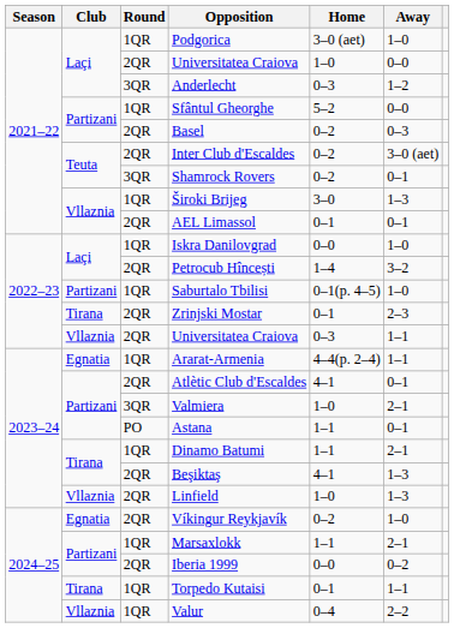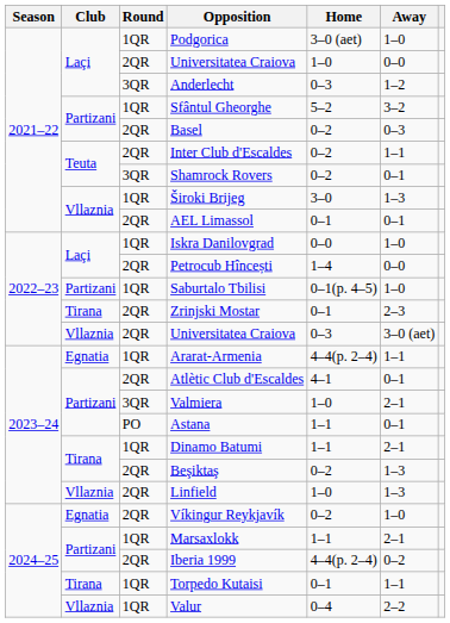Sfântul Gheorghe | Away: 0–0 -> 3–2
Inter Club d'Escaldes | Away: 3–0 (aet) -> 1–1
Petrocub Hîncești | Away: 3–2 -> 0–0
Vllaznia / Universitatea Craiova | Away: 1–1 -> 3–0 (aet)
Beşiktaş | Home: 4–1 -> 0–2
Iberia 1999 | Home: 0–0 -> 4–4(p. 2–4)
